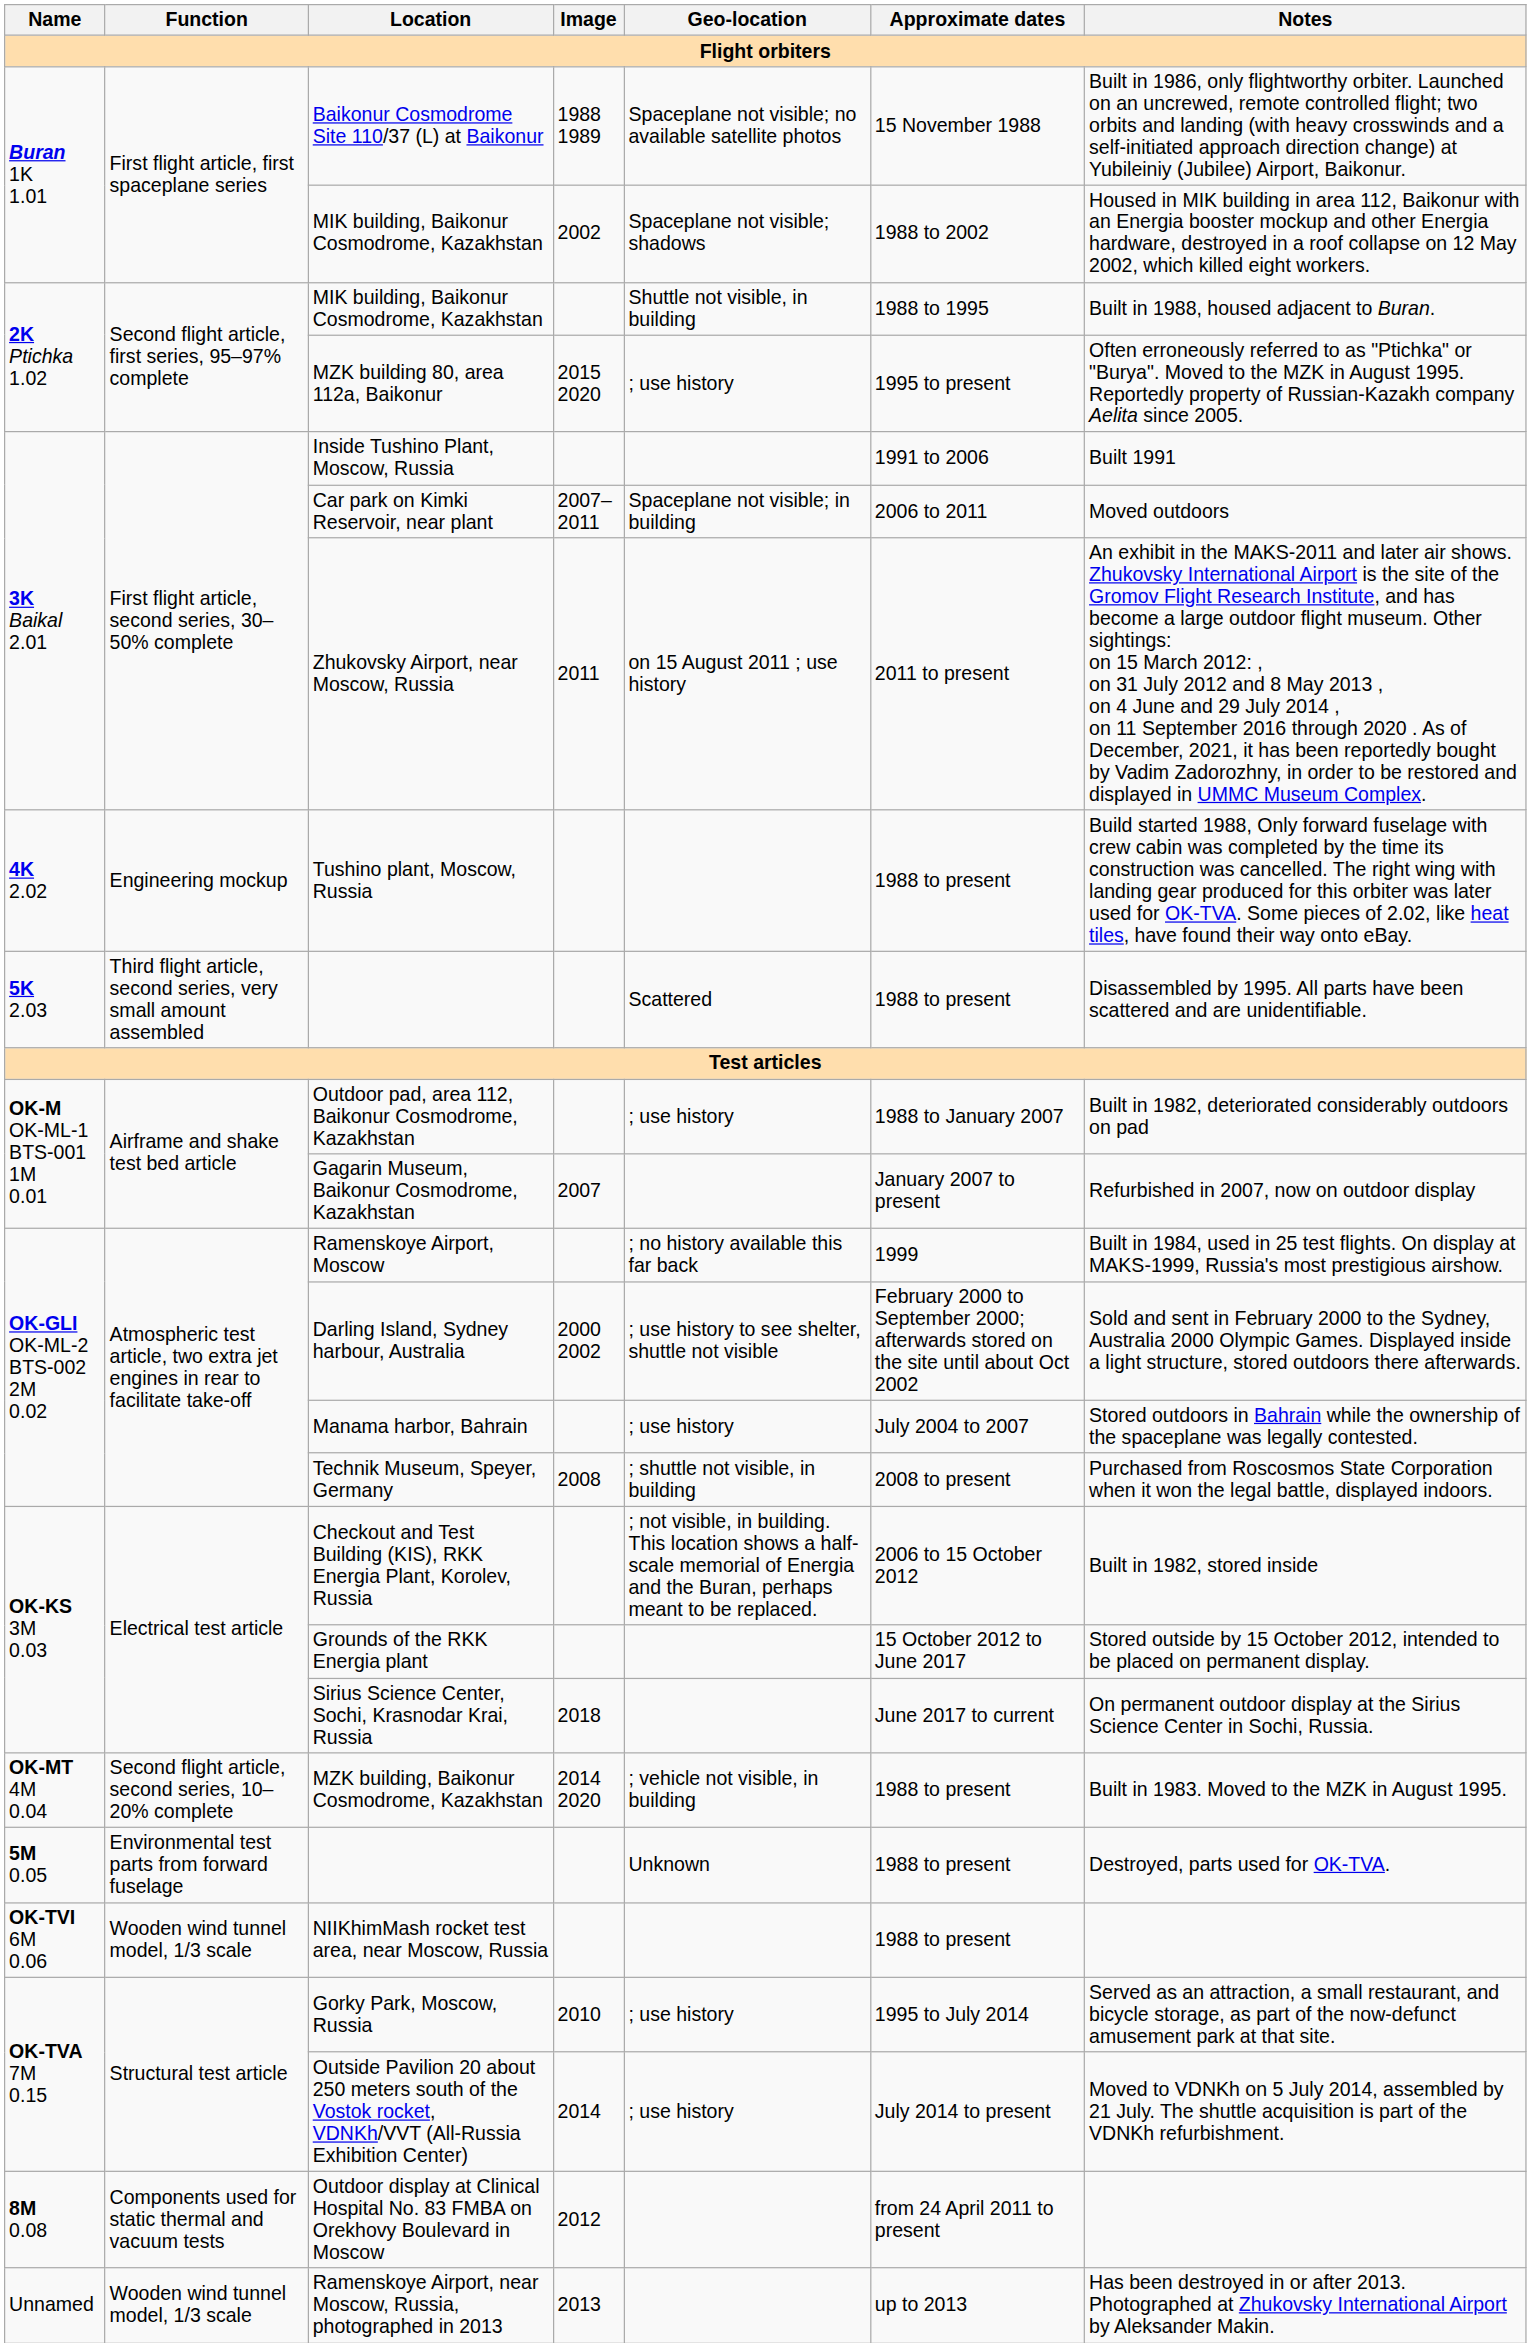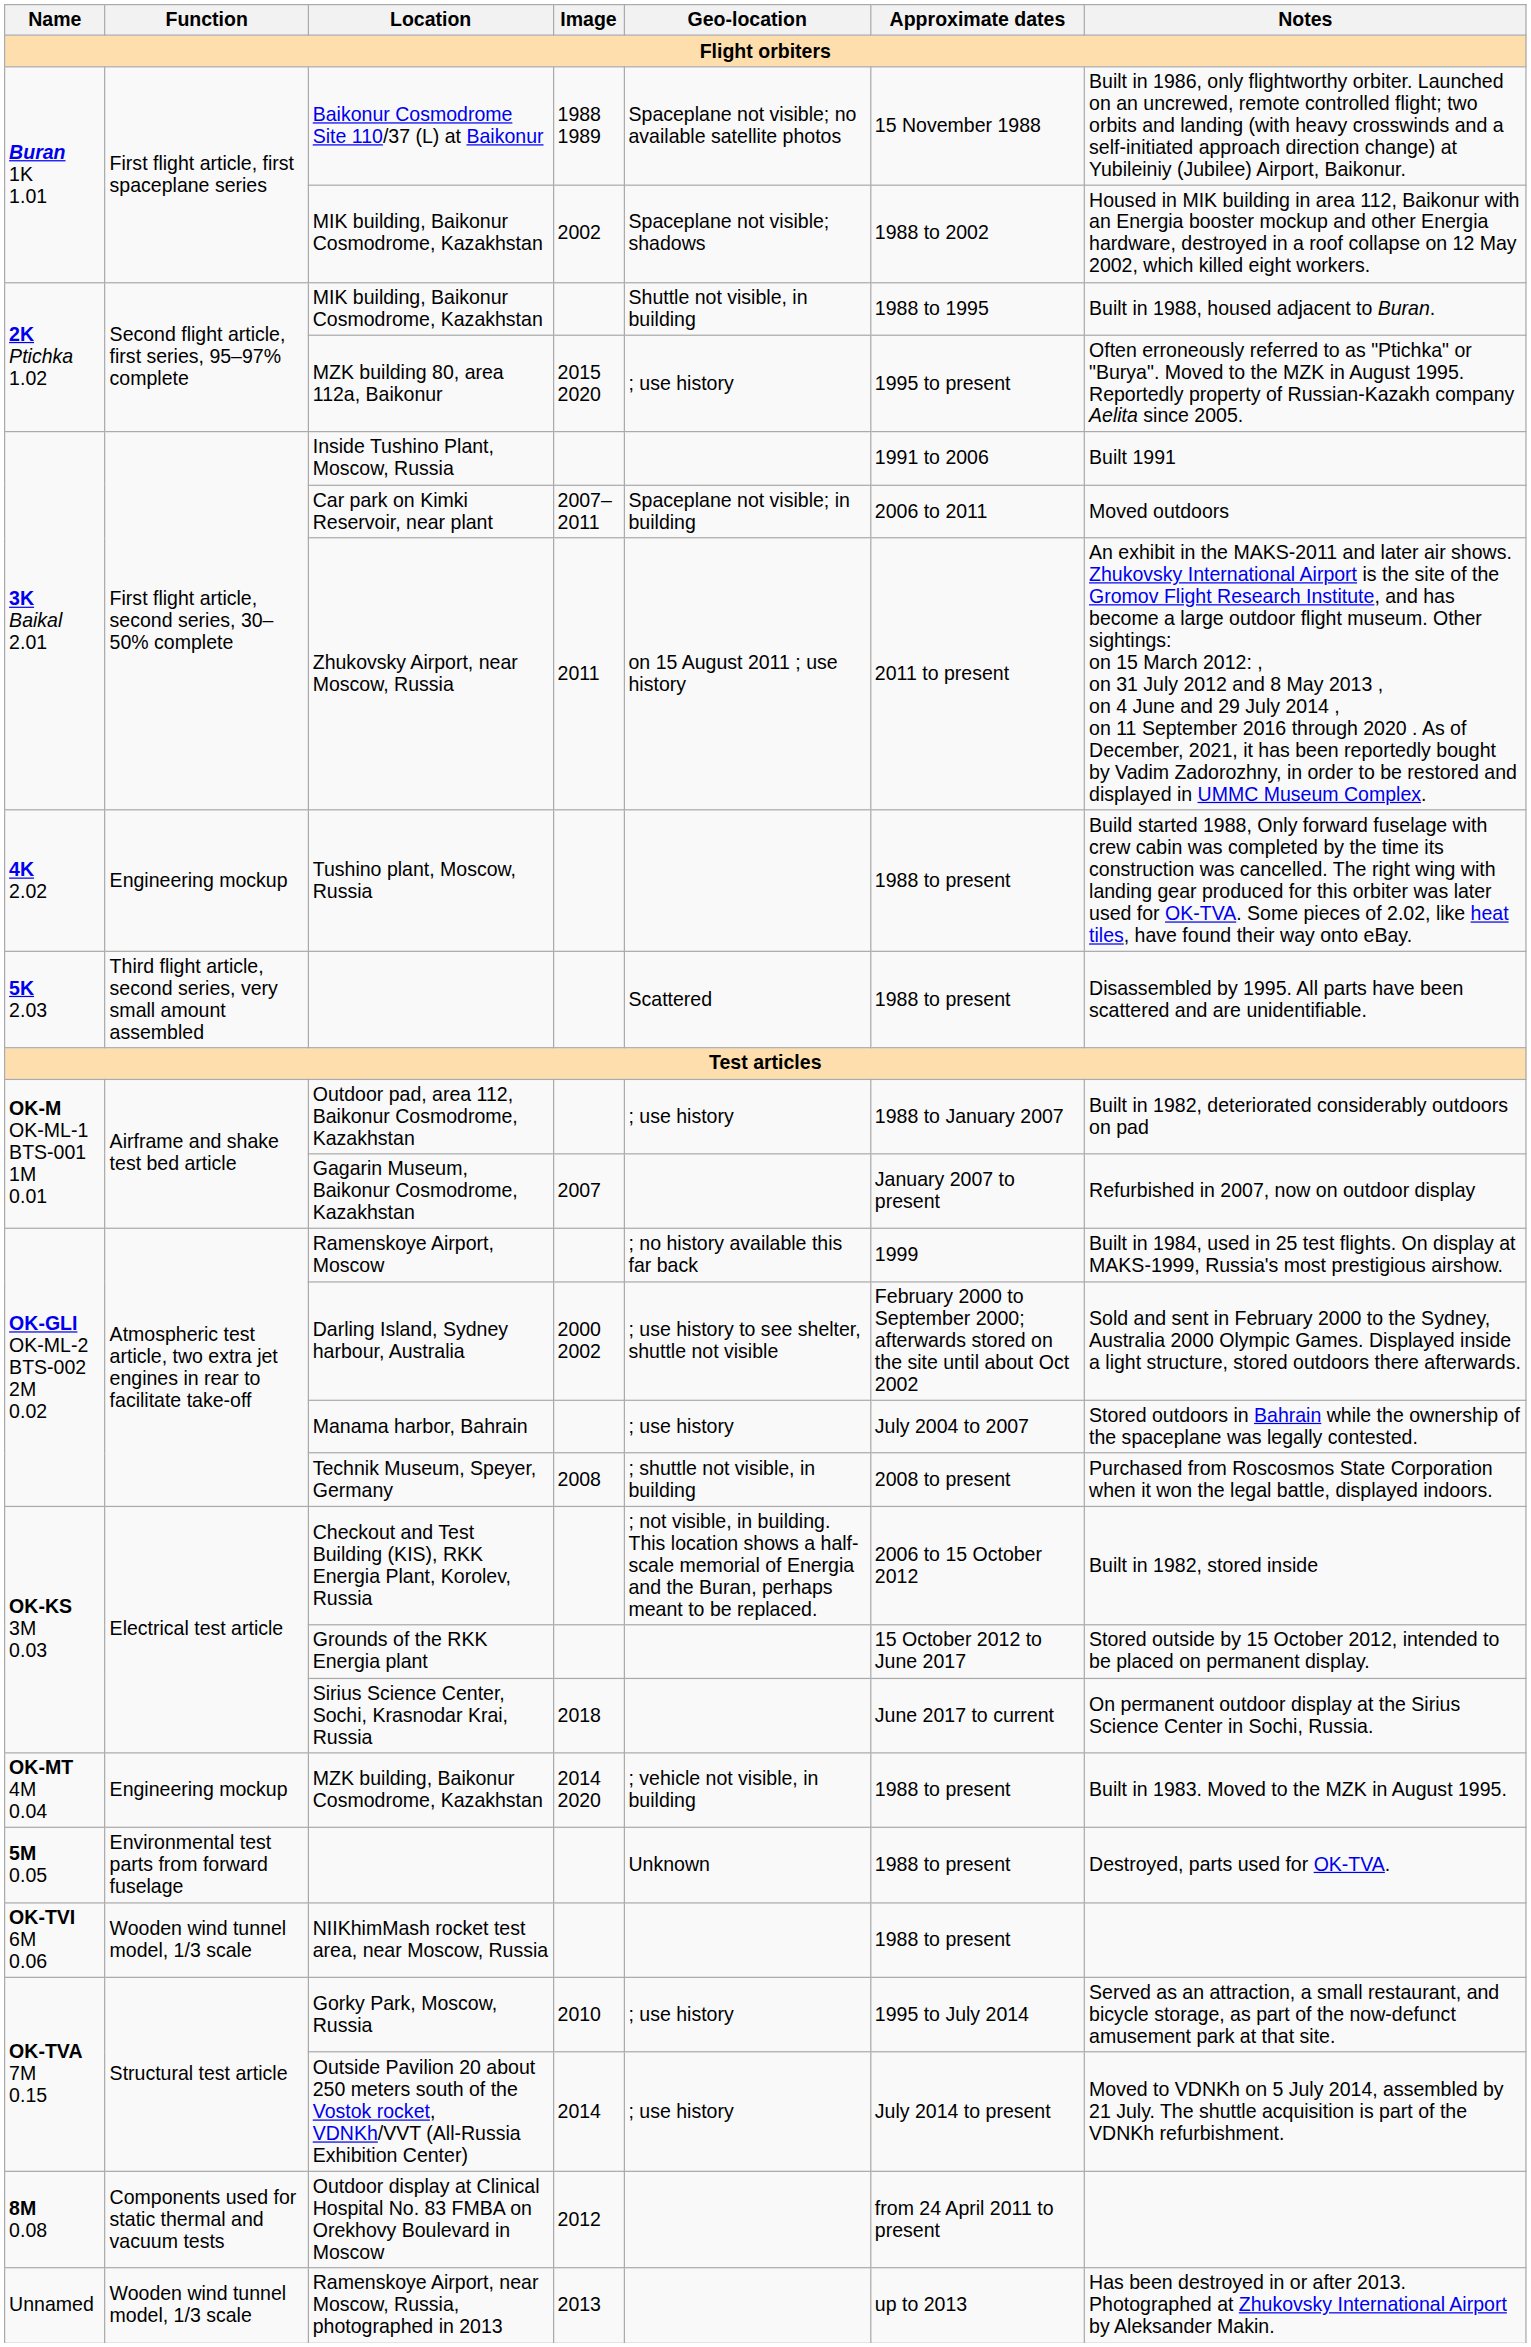MZK building, Baikonur Cosmodrome, Kazakhstan | Function: Second flight article, second series, 10–20% complete -> Engineering mockup
